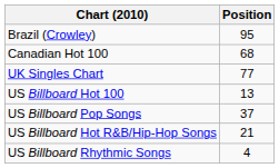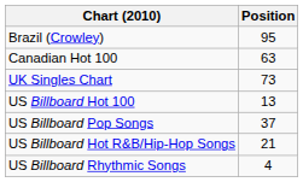Canadian Hot 100 | Position: 68 -> 63
UK Singles Chart | Position: 77 -> 73
